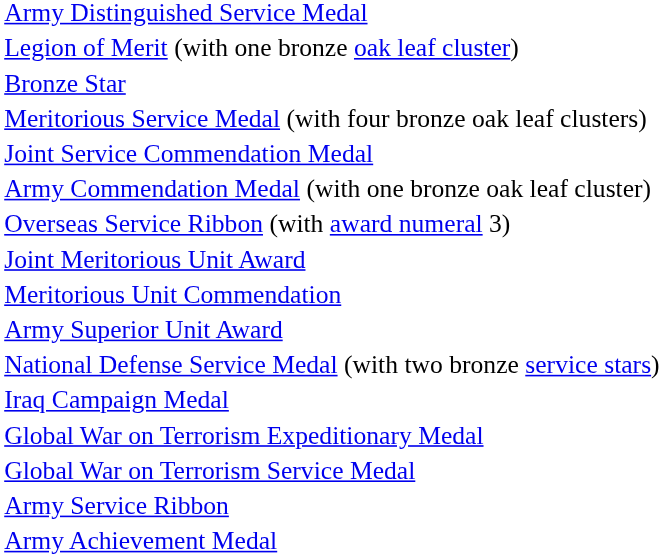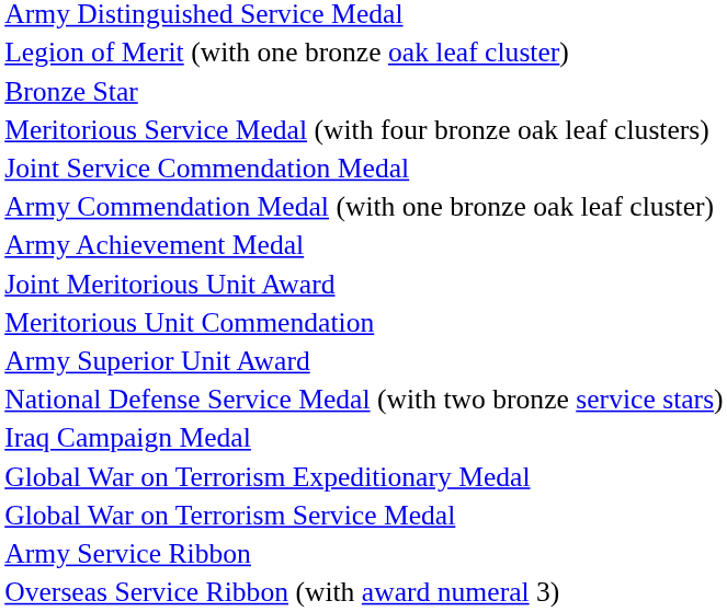rows swapped: Army Achievement Medal <-> Overseas Service Ribbon (with award numeral 3)
